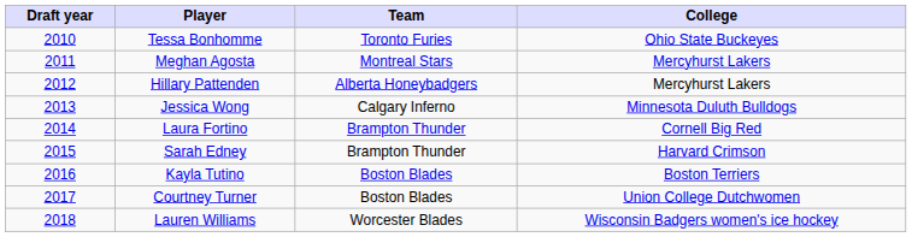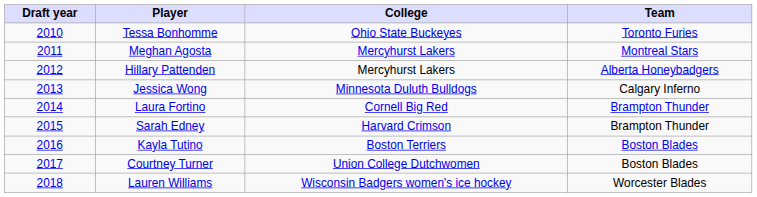columns swapped: Team <-> College
